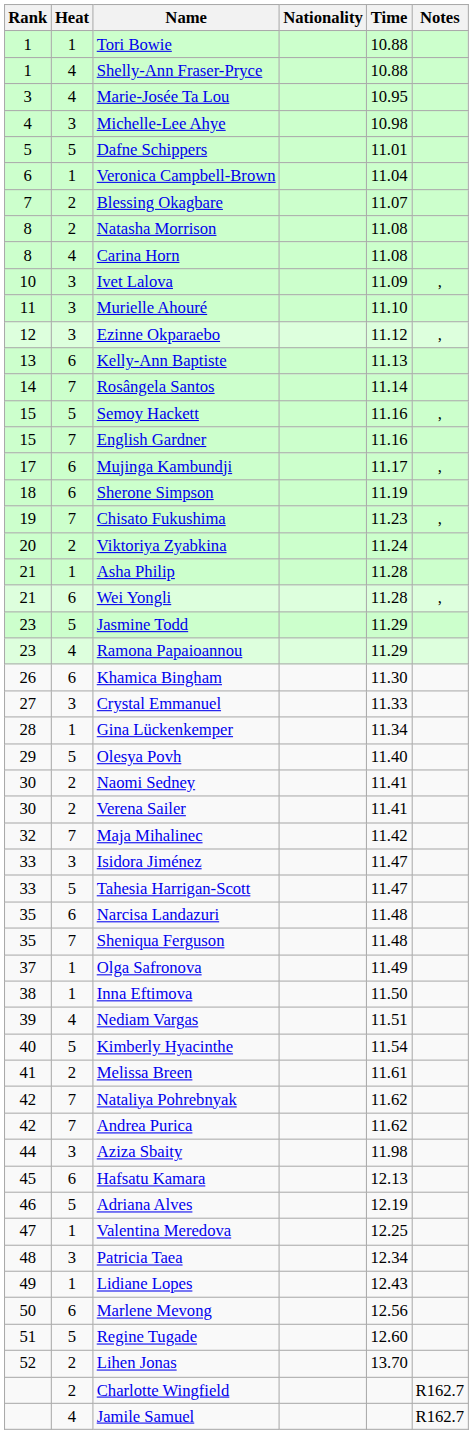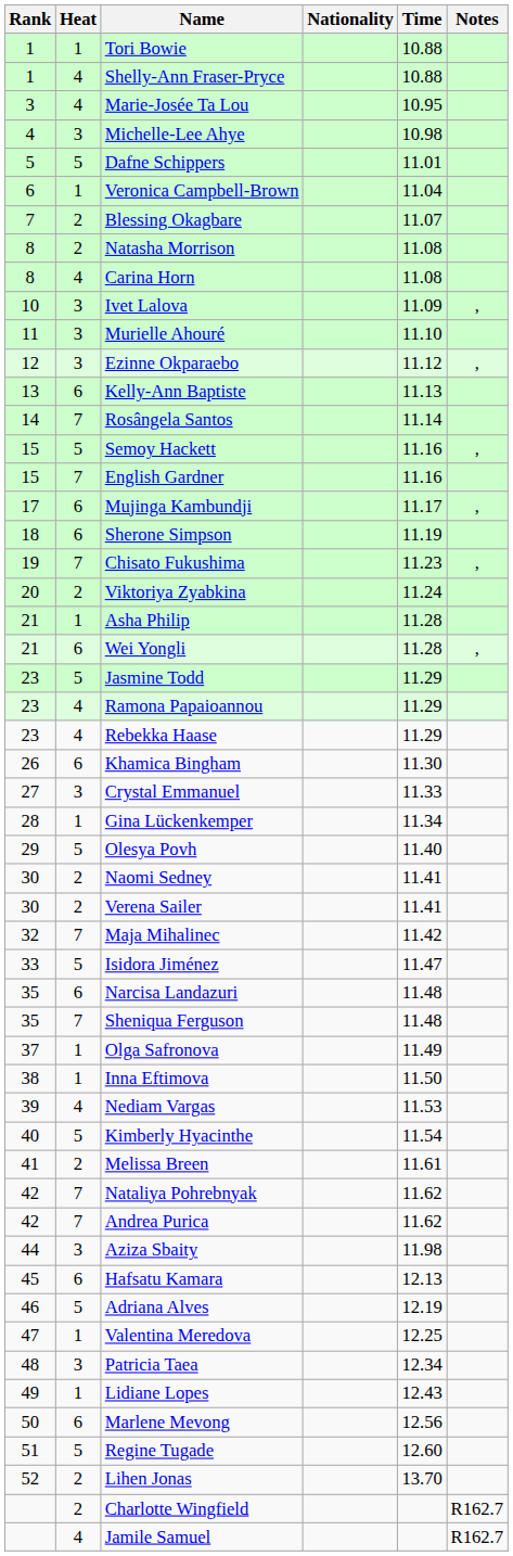+ row: 23 | 4 | Rebekka Haase | 11.29
Isidora Jiménez | Heat: 3 -> 5
- row: 33 | 5 | Tahesia Harrigan-Scott | 11.47
Nediam Vargas | Time: 11.51 -> 11.53
